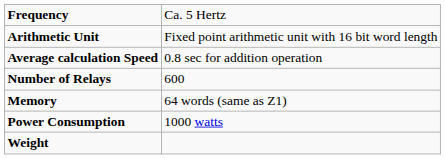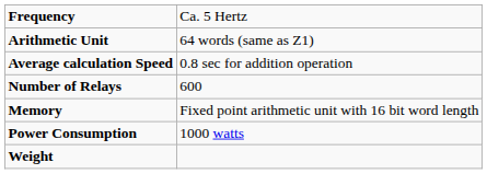Arithmetic Unit | column 2: Fixed point arithmetic unit with 16 bit word length -> 64 words (same as Z1)
Memory | column 2: 64 words (same as Z1) -> Fixed point arithmetic unit with 16 bit word length
